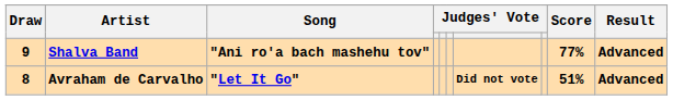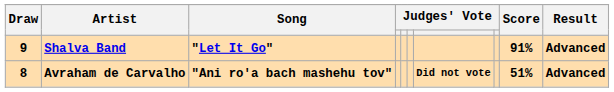Shalva Band | Song: "Ani ro'a bach mashehu tov" -> "Let It Go"
Shalva Band | Score: 77% -> 91%
Avraham de Carvalho | Song: "Let It Go" -> "Ani ro'a bach mashehu tov"
